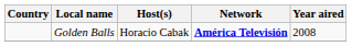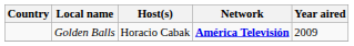Golden Balls | Year aired: 2008 -> 2009
